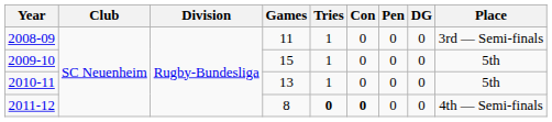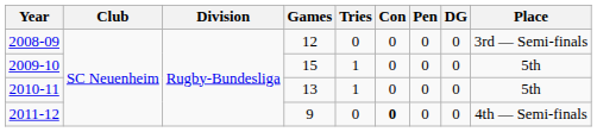2008-09 | Games: 11 -> 12
2008-09 | Tries: 1 -> 0
2011-12 | Games: 8 -> 9
2011-12 | Tries: bold -> normal
